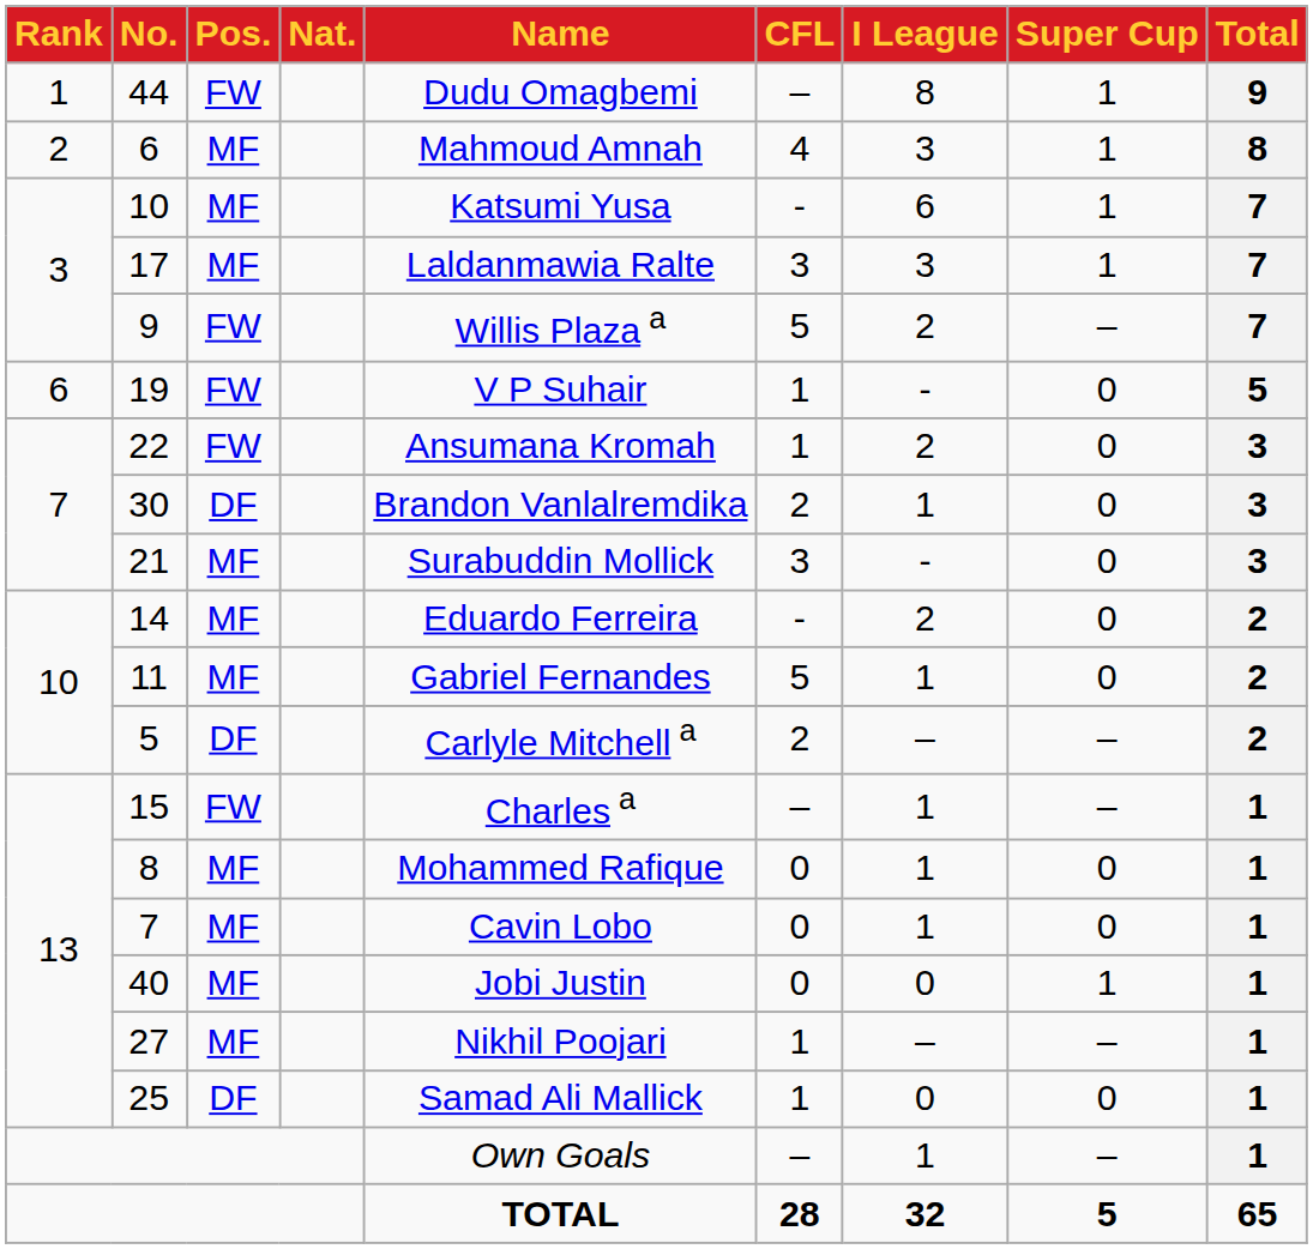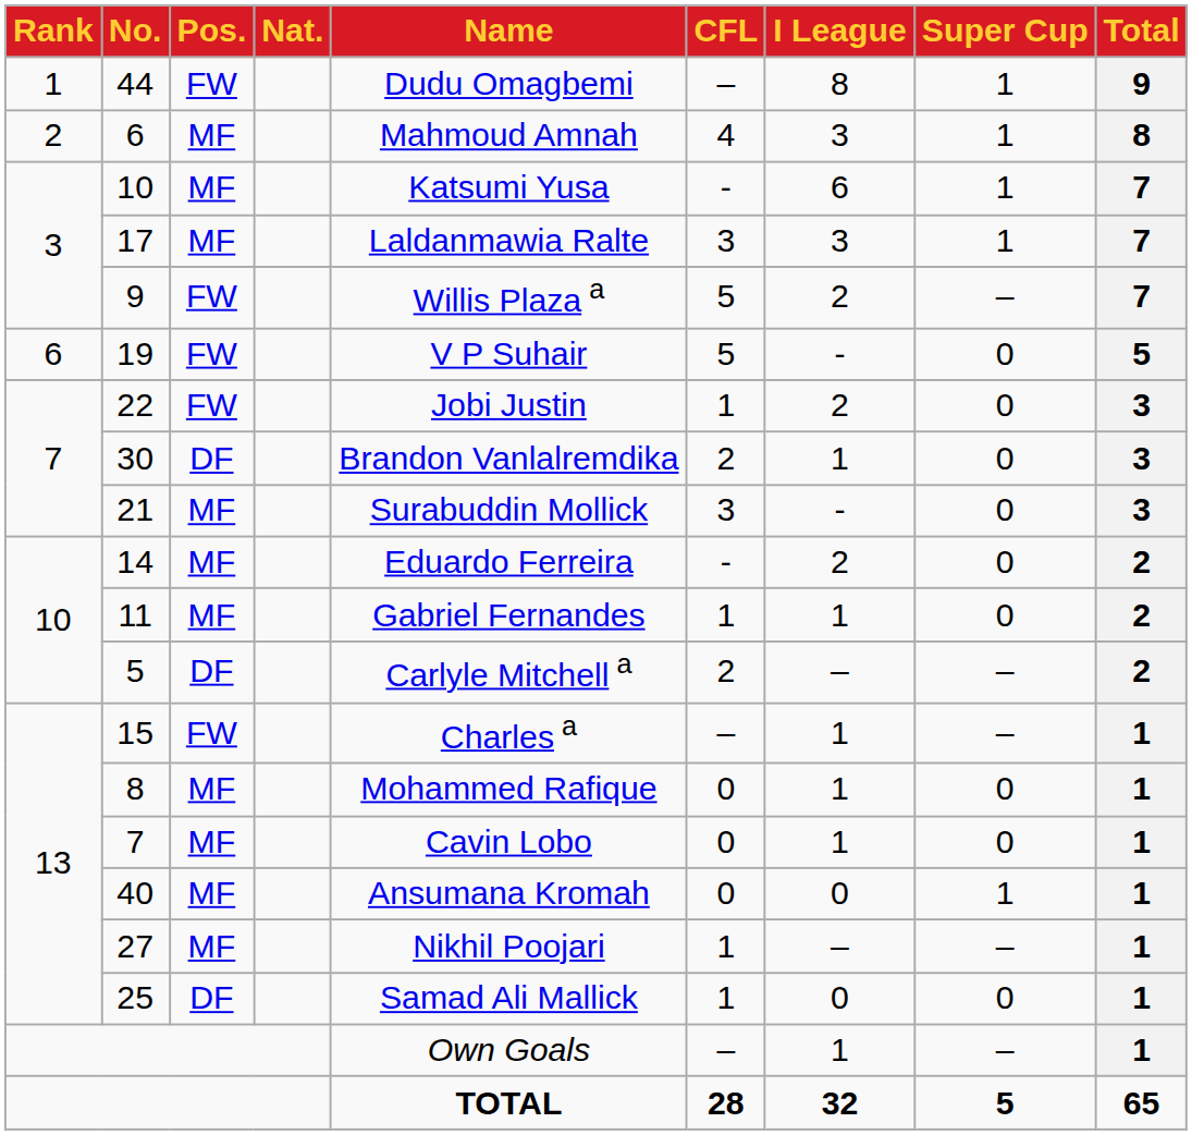19 | CFL: 1 -> 5
22 | Name: Ansumana Kromah -> Jobi Justin
11 | CFL: 5 -> 1
40 | Name: Jobi Justin -> Ansumana Kromah
